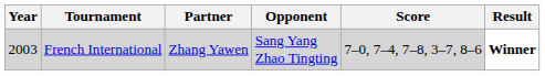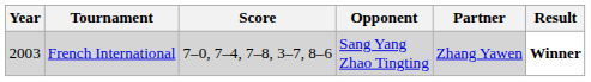columns swapped: Partner <-> Score
